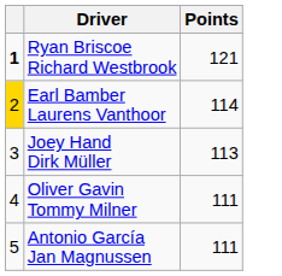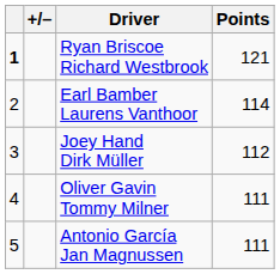+ column: +/–
Earl Bamber Laurens Vanthoor | column 1: gold background -> no background
Joey Hand Dirk Müller | Points: 113 -> 112
